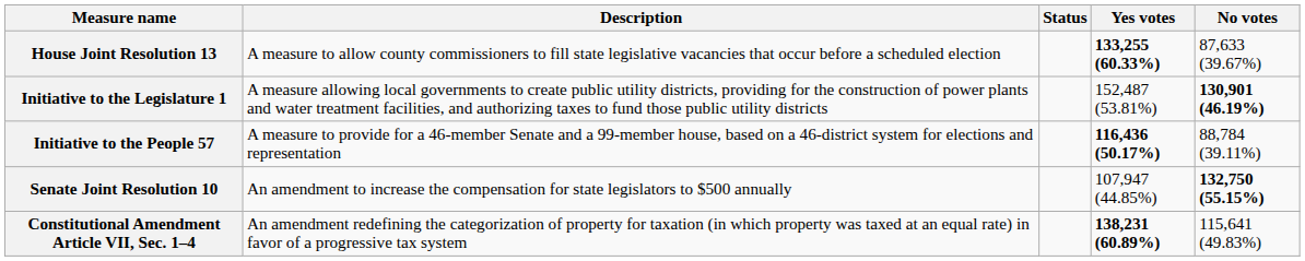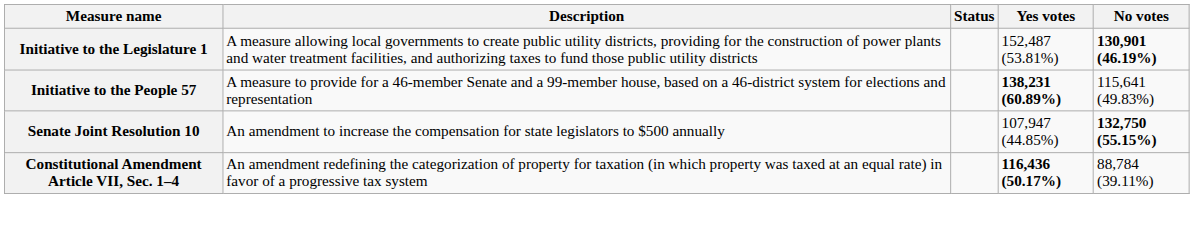- row: House Joint Resolution 13 | A measure to allow county commissioners to fill state legislative vacancies that occur before a scheduled election | 133,255 (60.33%) | 87,633 (39.67%)
Initiative to the People 57 | Yes votes: 116,436 (50.17%) -> 138,231 (60.89%)
Initiative to the People 57 | No votes: 88,784 (39.11%) -> 115,641 (49.83%)
Constitutional Amendment Article VII, Sec. 1–4 | Yes votes: 138,231 (60.89%) -> 116,436 (50.17%)
Constitutional Amendment Article VII, Sec. 1–4 | No votes: 115,641 (49.83%) -> 88,784 (39.11%)
